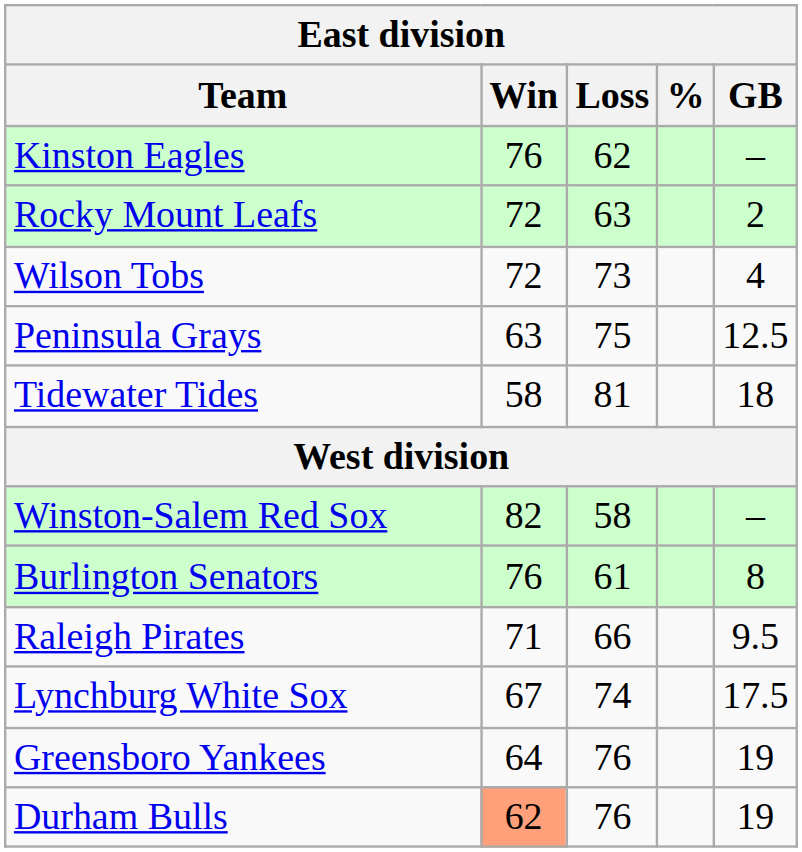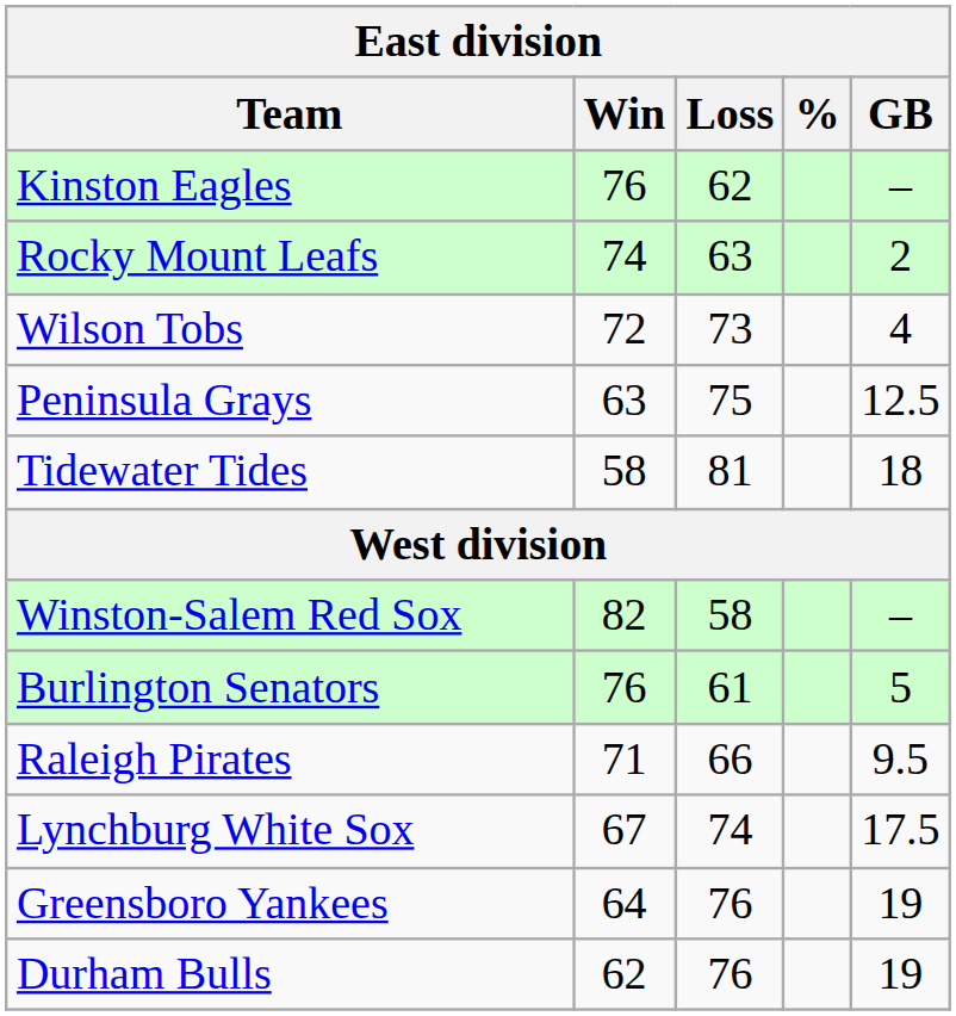Rocky Mount Leafs | Win: 72 -> 74
Burlington Senators | GB: 8 -> 5
Durham Bulls | Win: lightsalmon background -> no background
